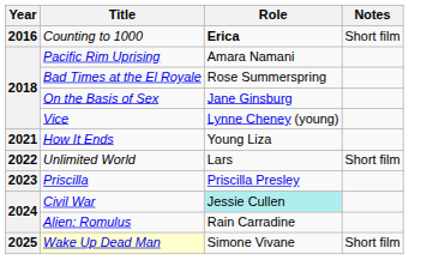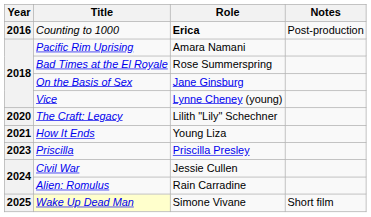Counting to 1000 | Notes: Short film -> Post-production
+ row: 2020 | The Craft: Legacy | Lilith "Lily" Schechner
- row: 2022 | Unlimited World | Lars | Short film
Civil War | Role: paleturquoise background -> no background
